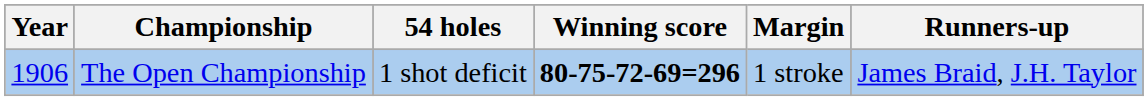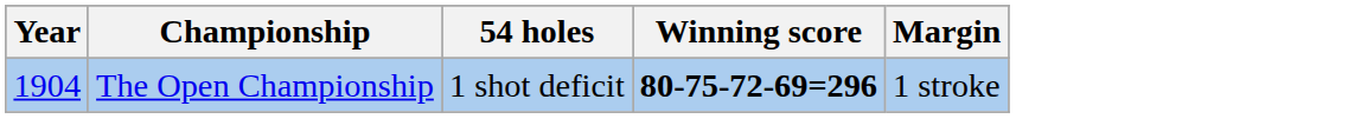- column: Runners-up | James Braid, J.H. Taylor
The Open Championship | Year: 1906 -> 1904
